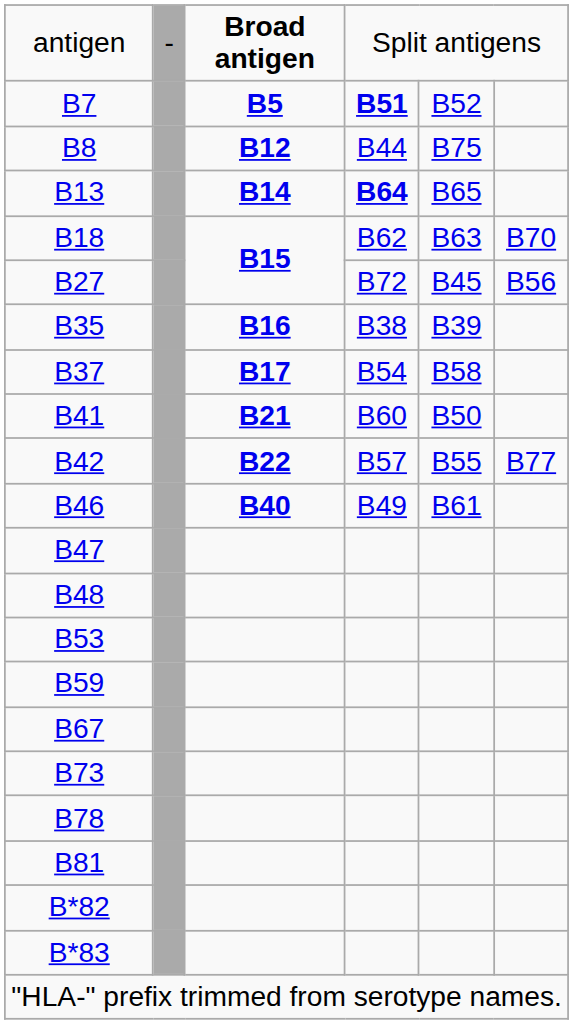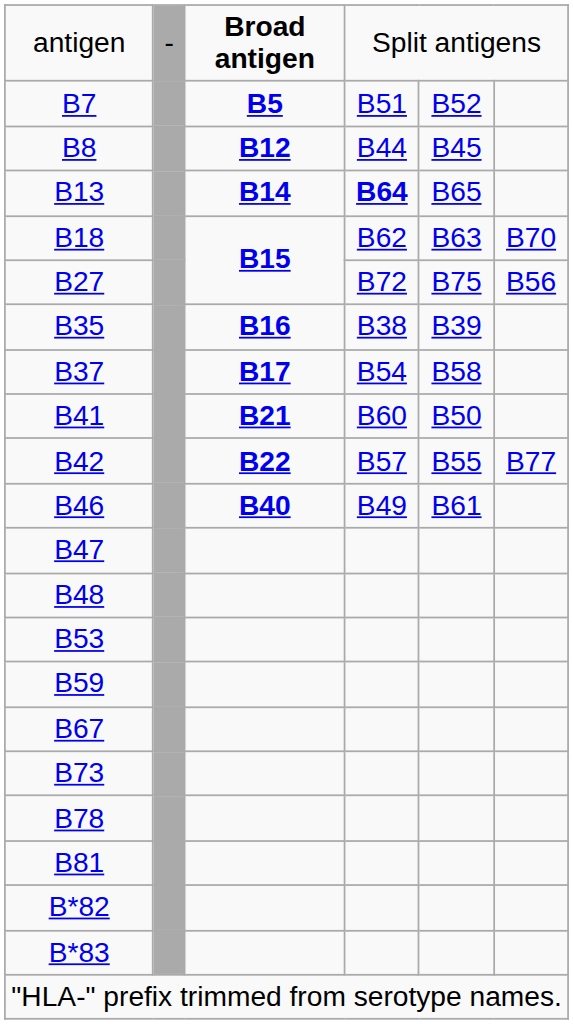B7 | column 4: bold -> normal
B8 | column 5: B75 -> B45
B27 | column 5: B45 -> B75
